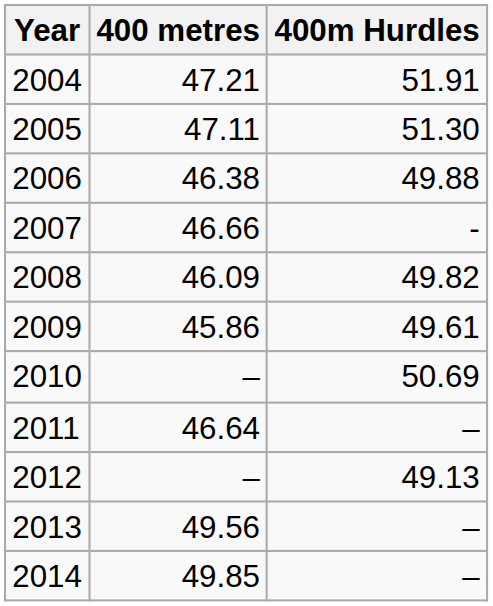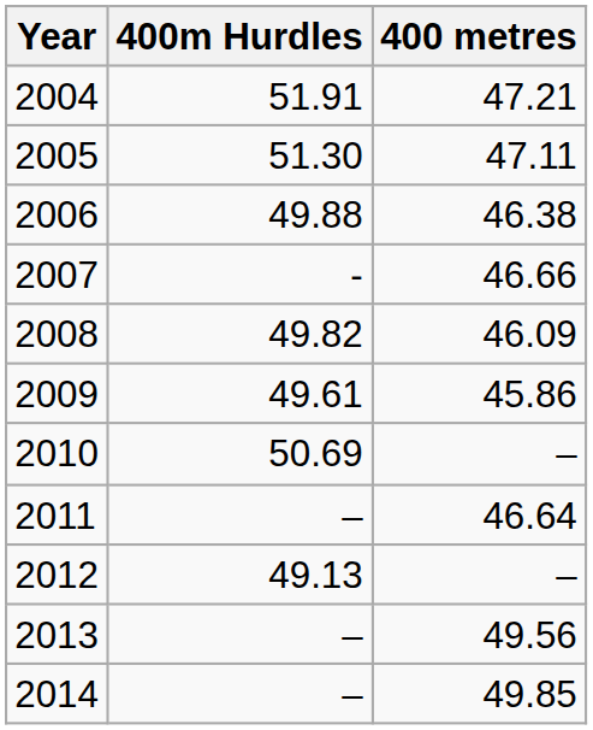columns swapped: 400 metres <-> 400m Hurdles
